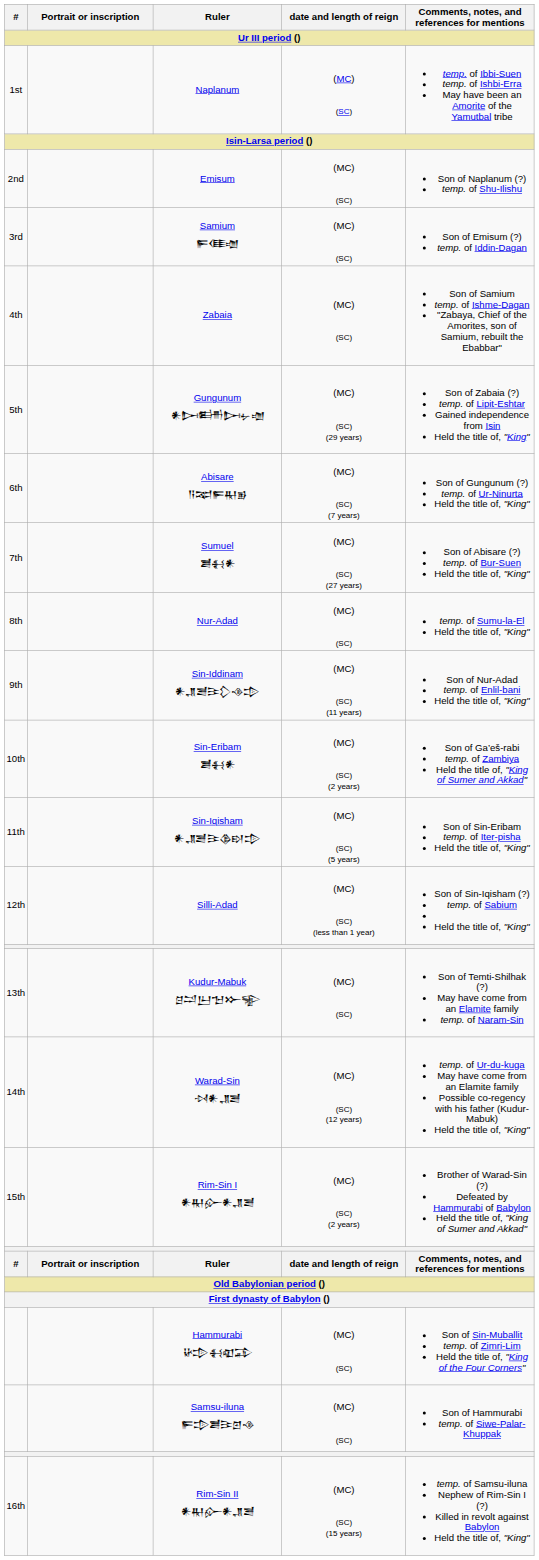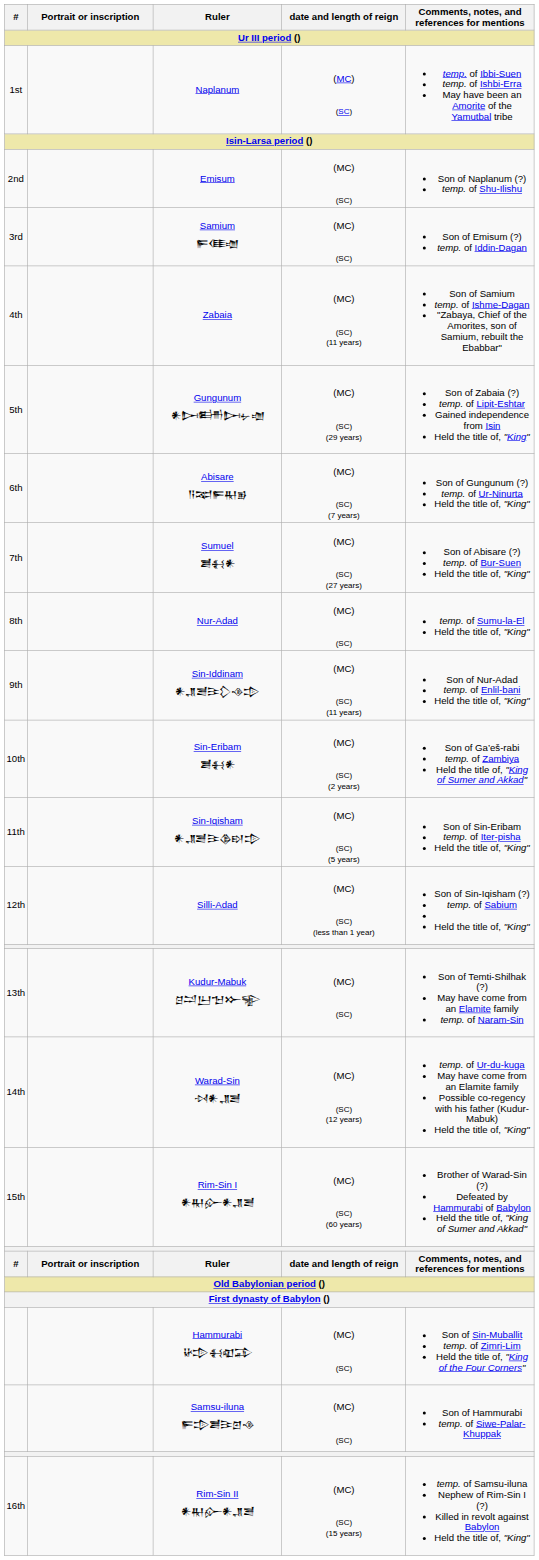Zabaia | date and length of reign: (MC) (SC) -> (MC) (SC) (11 years)
Rim-Sin I 𒀭𒊑𒅎𒀭𒂗𒍪 | date and length of reign: (MC) (SC) (2 years) -> (MC) (SC) (60 years)
